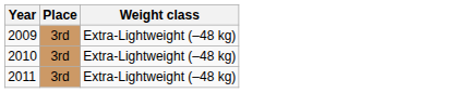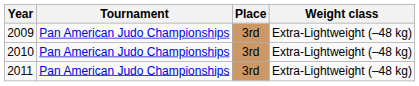+ column: Tournament | Pan American Judo Championships | Pan American Judo Championships | Pan American Judo Championships
